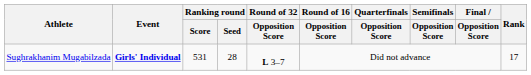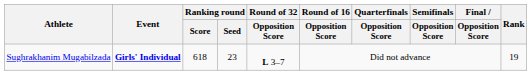Sughrakhanim Mugabilzada | Ranking round / Score: 531 -> 618
Sughrakhanim Mugabilzada | Ranking round / Seed: 28 -> 23
Sughrakhanim Mugabilzada | Rank: 17 -> 19
